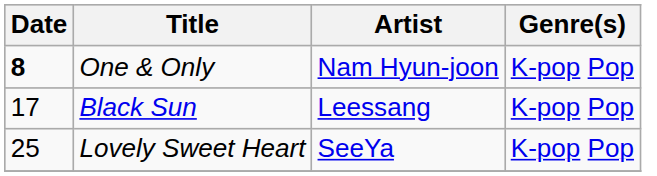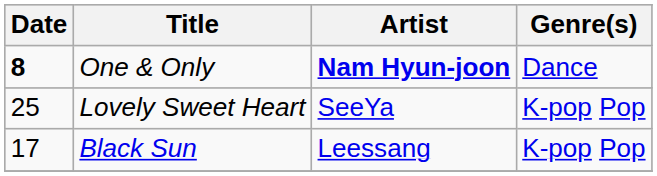One & Only | Artist: normal -> bold
One & Only | Genre(s): K-pop Pop -> Dance
rows swapped: Black Sun <-> Lovely Sweet Heart
